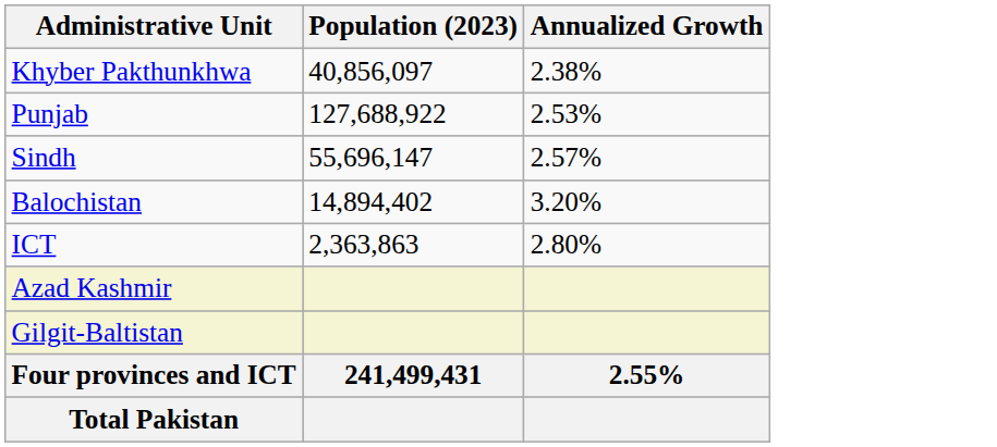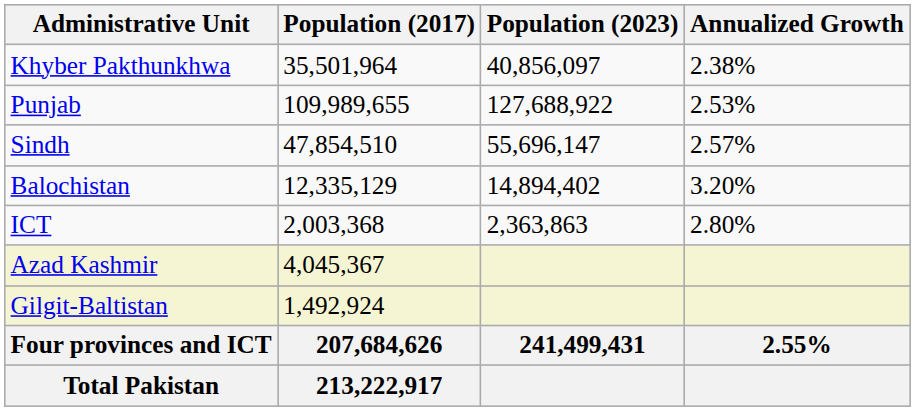+ column: Population (2017) | 35,501,964 | 109,989,655 | 47,854,510 | 12,335,129 | 2,003,368 | 4,045,367 | 1,492,924 | 207,684,626 | 213,222,917
